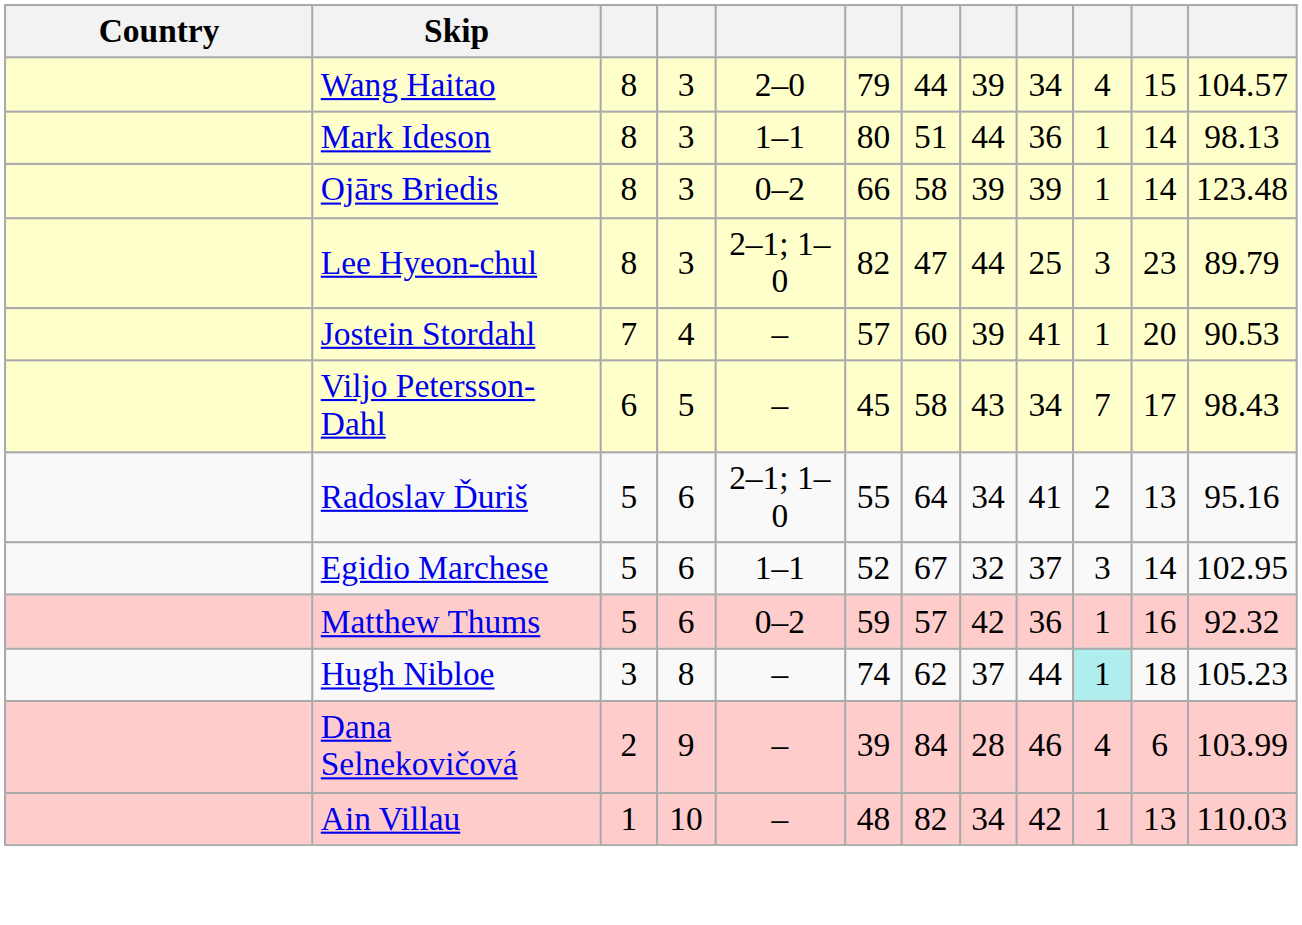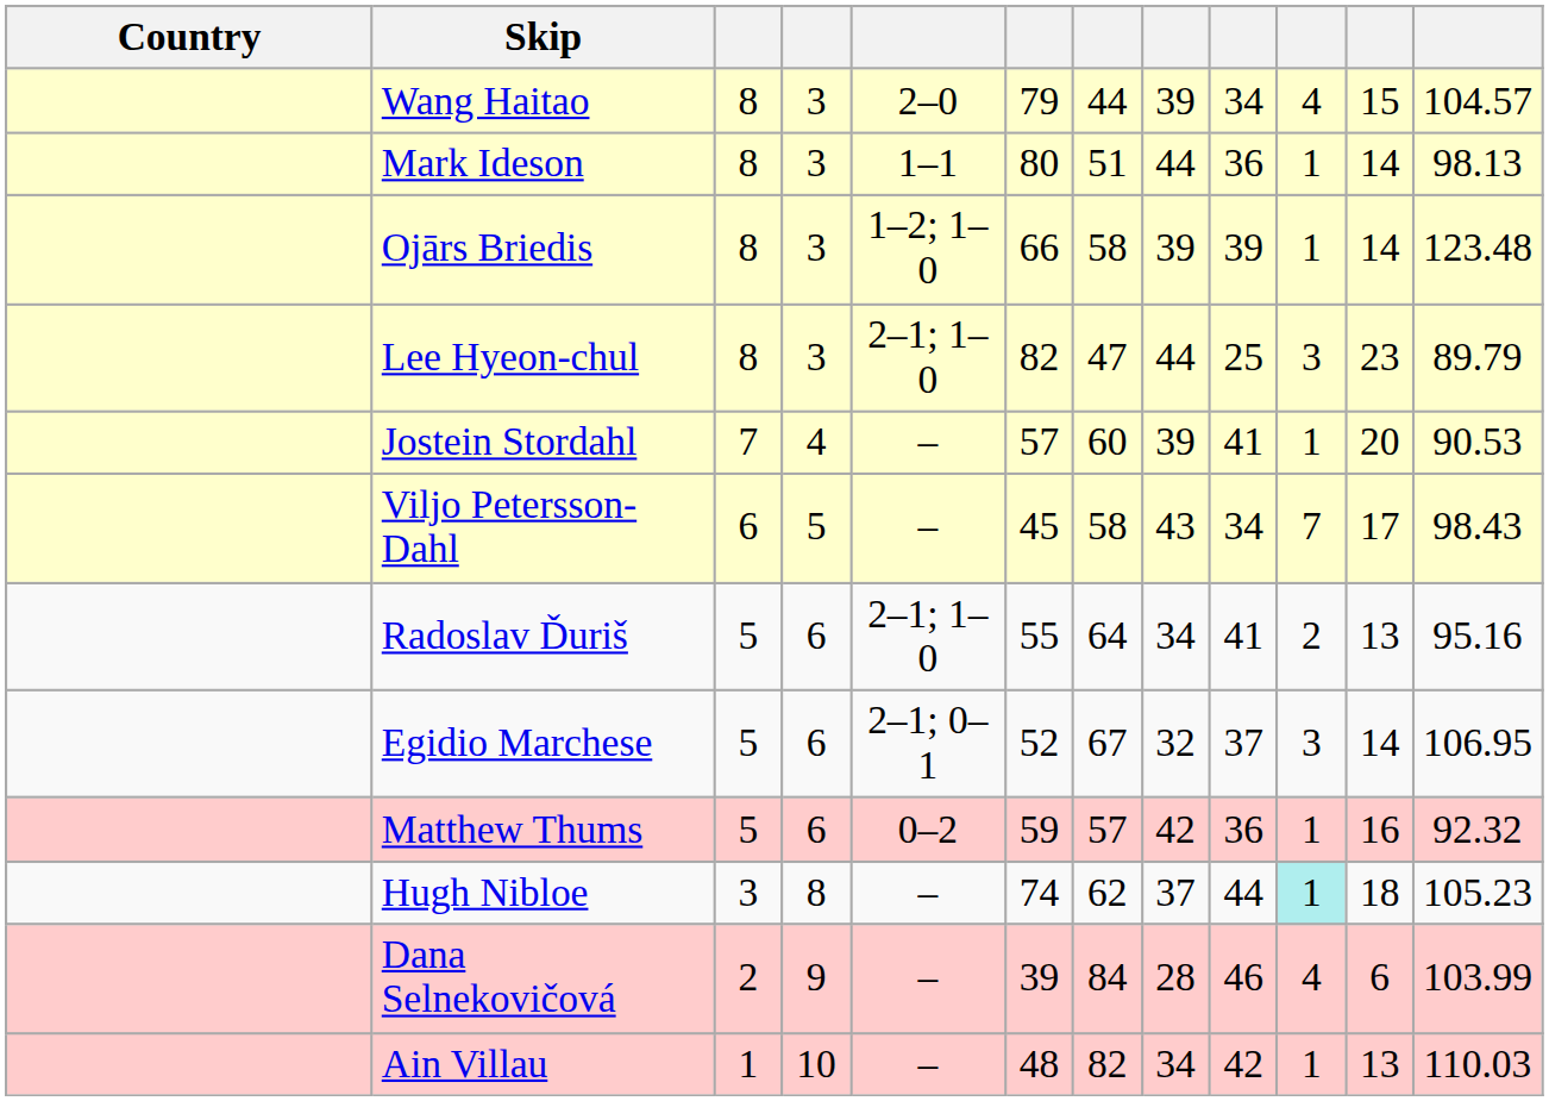Ojārs Briedis | column 5: 0–2 -> 1–2; 1–0
Egidio Marchese | column 5: 1–1 -> 2–1; 0–1
Egidio Marchese | column 12: 102.95 -> 106.95
